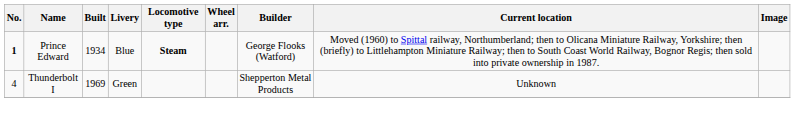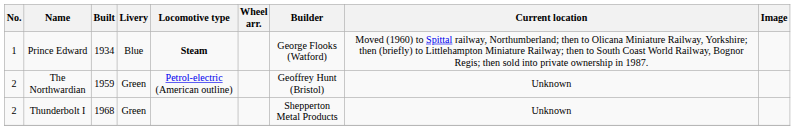Prince Edward | No.: bold -> normal
+ row: 2 | The Northwardian | 1959 | Green | Petrol-electric (American outline) | Geoffrey Hunt (Bristol) | Unknown
Thunderbolt I | No.: 4 -> 2
Thunderbolt I | Built: 1969 -> 1968
